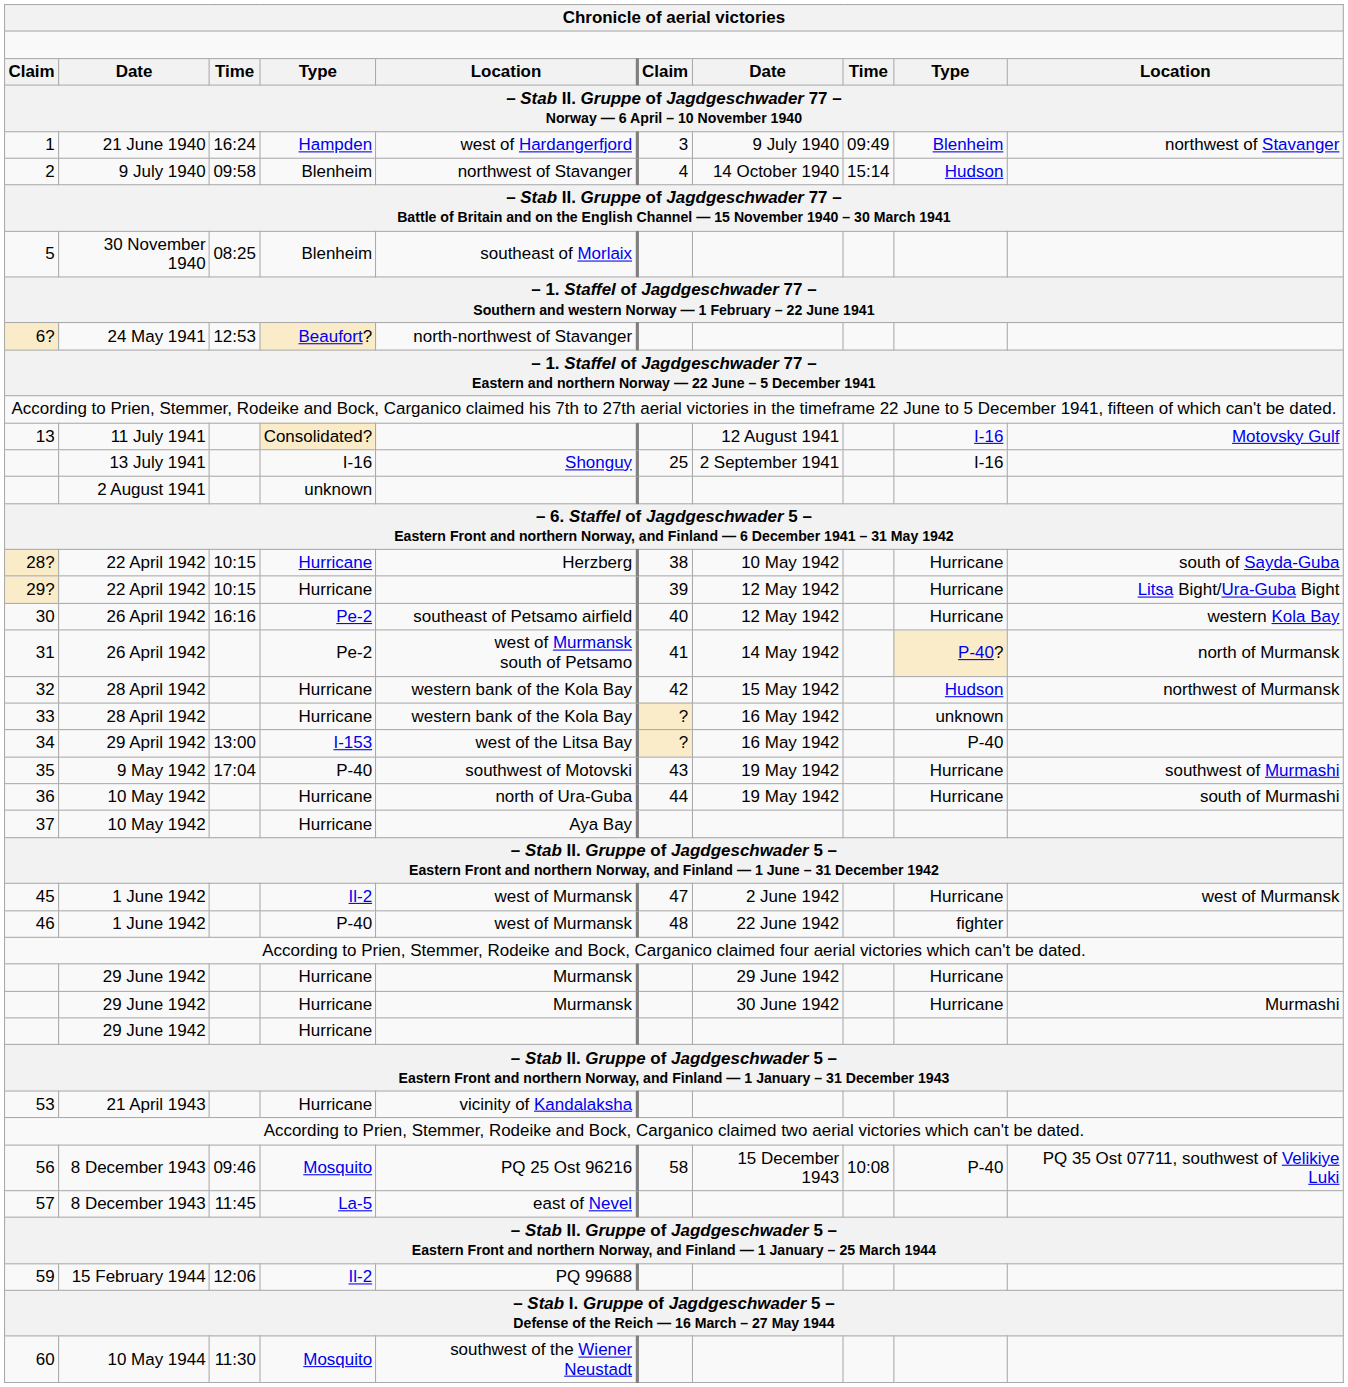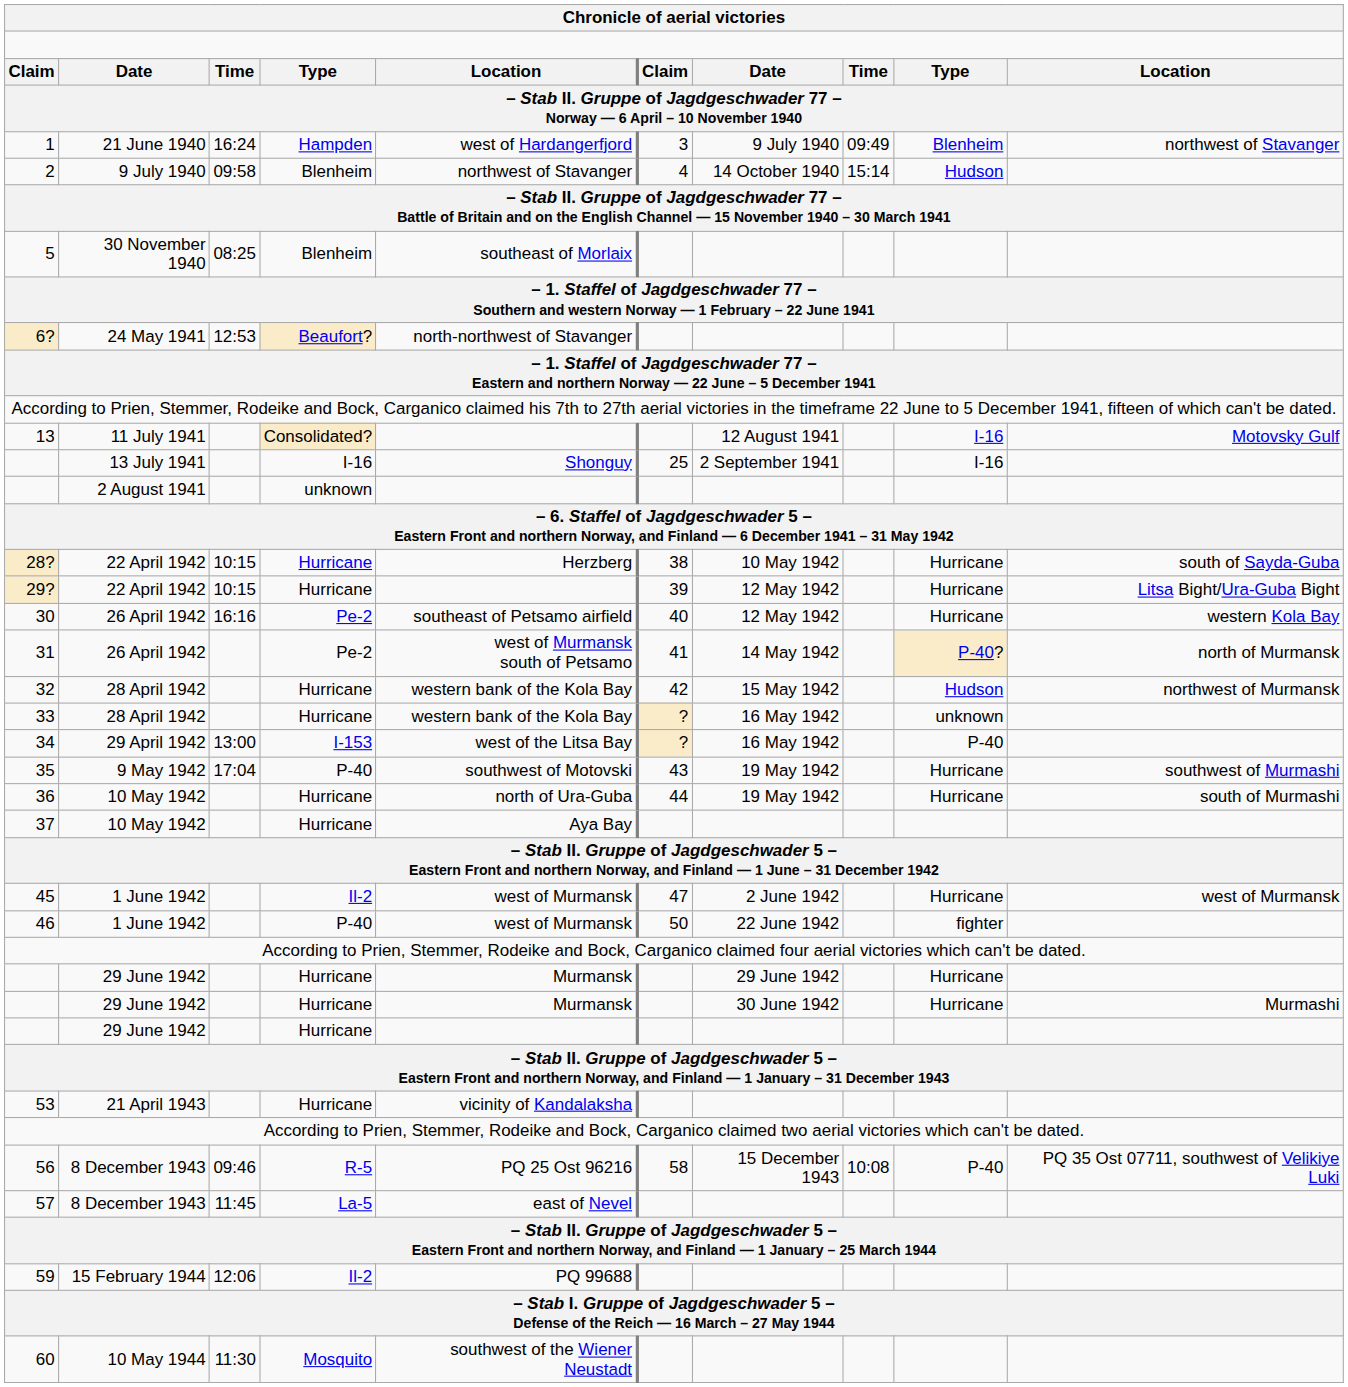46 | column 6: 48 -> 50
56 | column 4: Mosquito -> R-5
